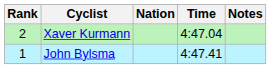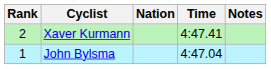Xaver Kurmann | Time: 4:47.04 -> 4:47.41
John Bylsma | Time: 4:47.41 -> 4:47.04
